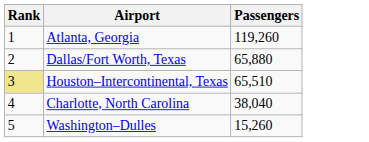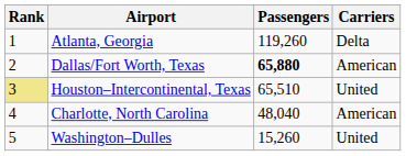+ column: Carriers | Delta | American | United | American | United
Dallas/Fort Worth, Texas | Passengers: normal -> bold
Charlotte, North Carolina | Passengers: 38,040 -> 48,040
